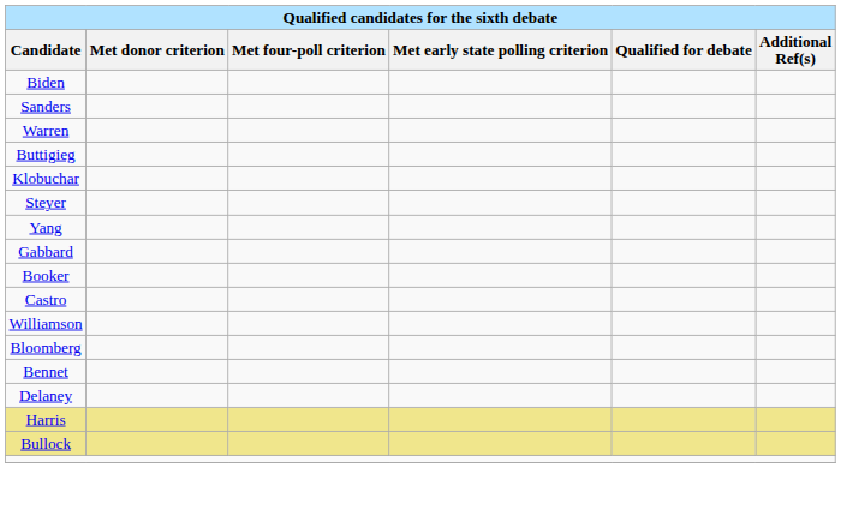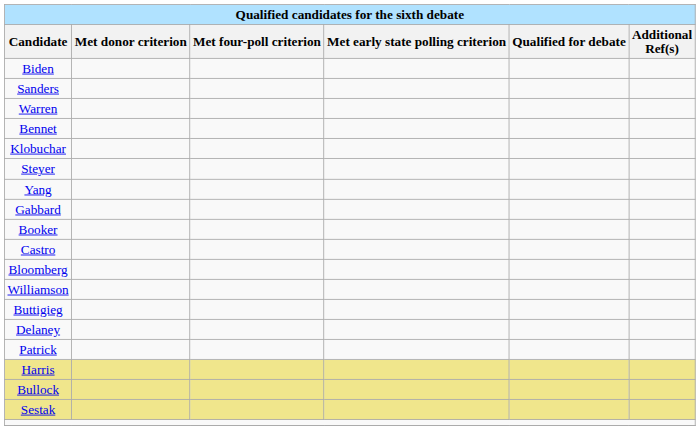rows swapped: Buttigieg <-> Bennet
rows swapped: Bloomberg <-> Williamson
+ row: Patrick
+ row: Sestak
